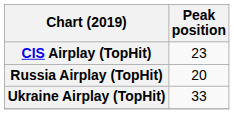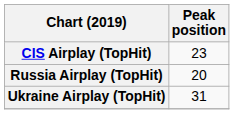Ukraine Airplay (TopHit) | Peak position: 33 -> 31
